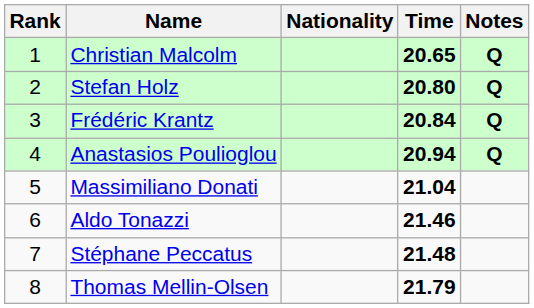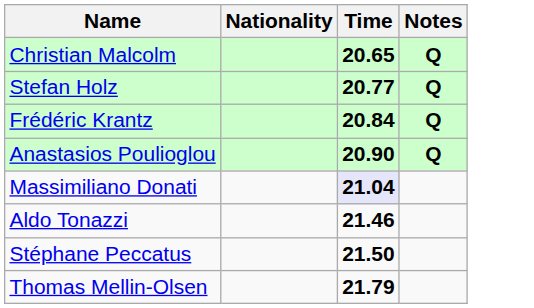- column: Rank | 1 | 2 | 3 | 4 | 5 | 6 | 7 | 8
Stefan Holz | Time: 20.80 -> 20.77
Anastasios Poulioglou | Time: 20.94 -> 20.90
Massimiliano Donati | Time: no background -> lavender background
Stéphane Peccatus | Time: 21.48 -> 21.50
